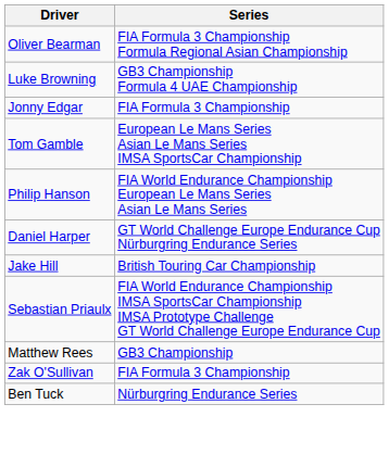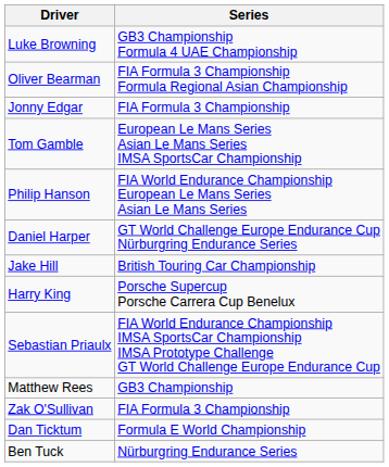rows swapped: Oliver Bearman <-> Luke Browning
+ row: Harry King | Porsche Supercup Porsche Carrera Cup Benelux
+ row: Dan Ticktum | Formula E World Championship
